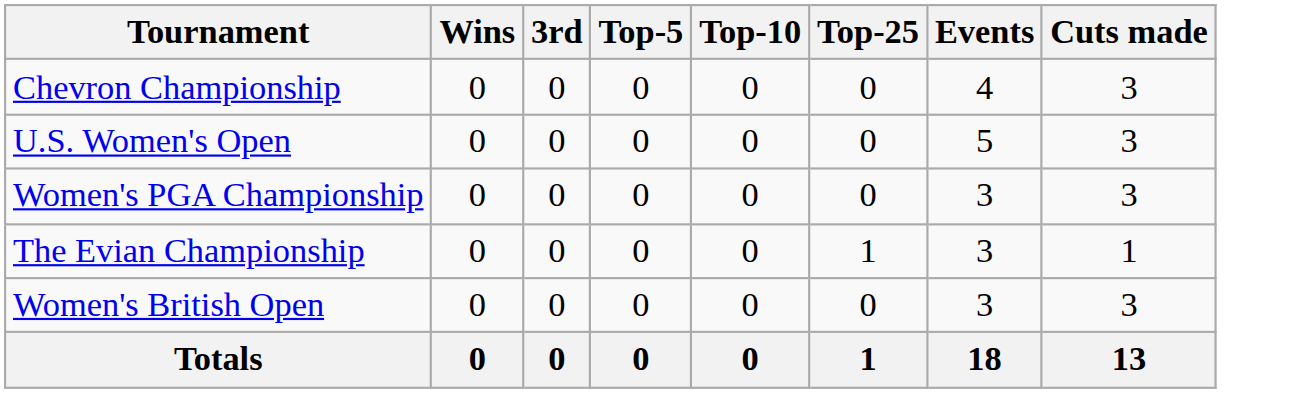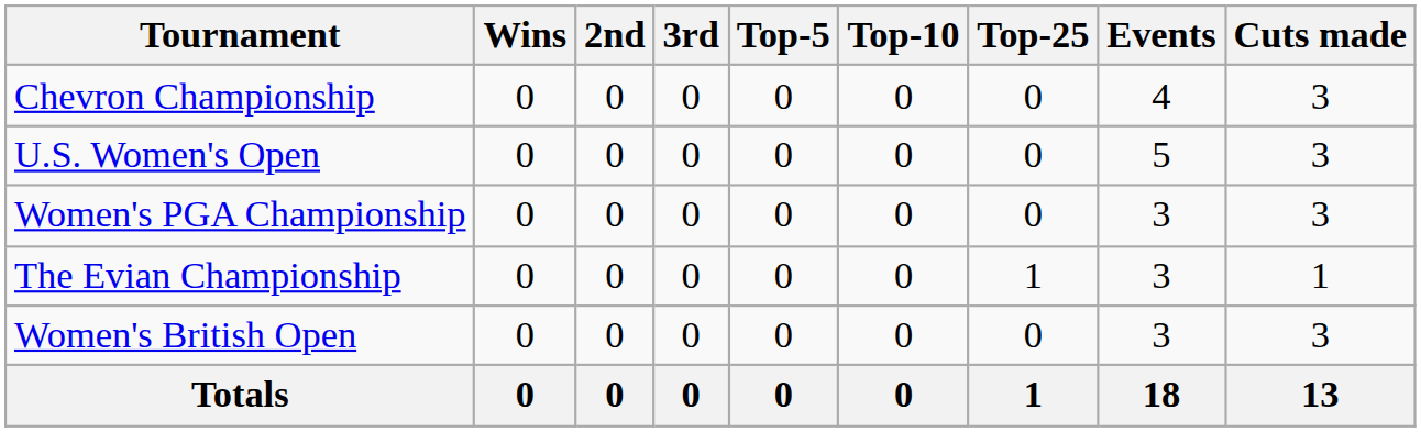+ column: 2nd | 0 | 0 | 0 | 0 | 0 | 0
